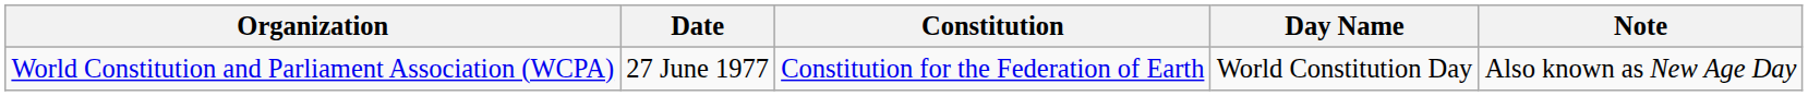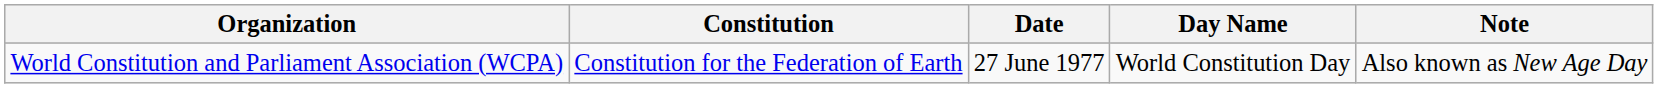columns swapped: Date <-> Constitution
